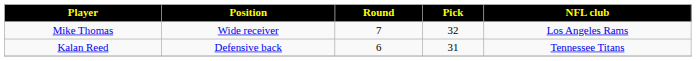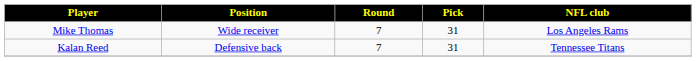Mike Thomas | Pick: 32 -> 31
Kalan Reed | Round: 6 -> 7
